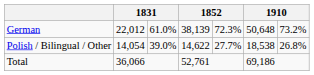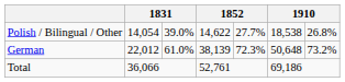rows swapped: German <-> Polish / Bilingual / Other
